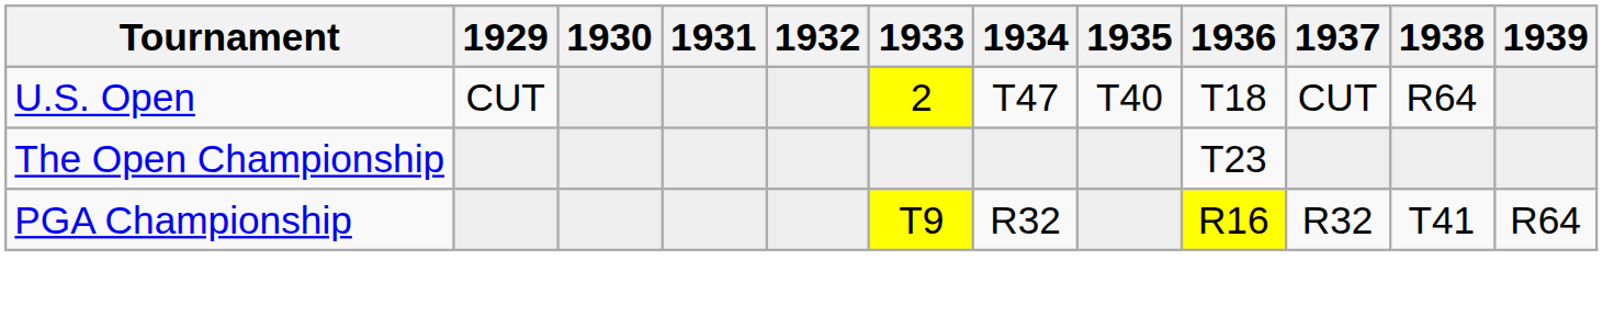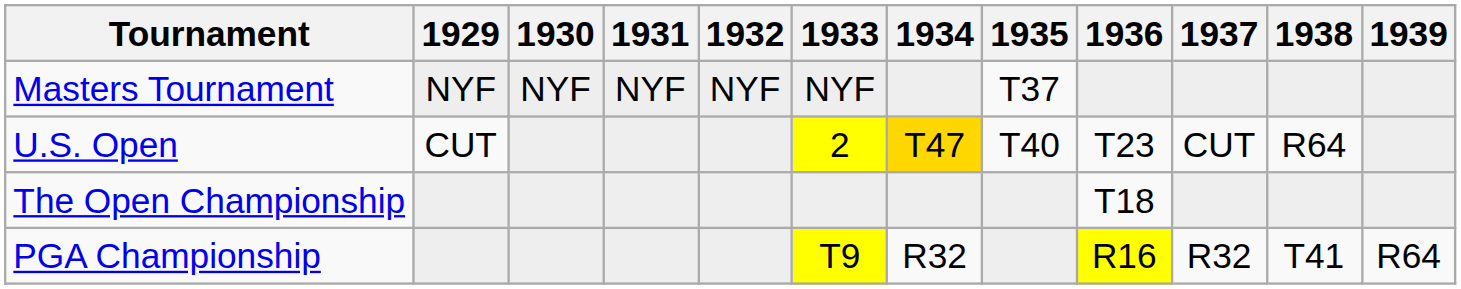+ row: Masters Tournament | NYF | NYF | NYF | NYF | NYF | T37
U.S. Open | 1934: no background -> gold background
U.S. Open | 1936: T18 -> T23
The Open Championship | 1936: T23 -> T18
